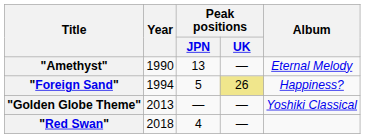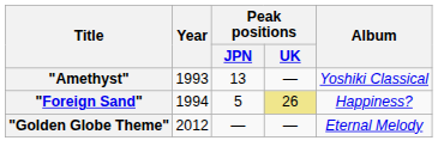"Amethyst" | Year: 1990 -> 1993
"Amethyst" | Album: Eternal Melody -> Yoshiki Classical
"Golden Globe Theme" | Year: 2013 -> 2012
"Golden Globe Theme" | Album: Yoshiki Classical -> Eternal Melody
- row: "Red Swan" | 2018 | 4 | —
